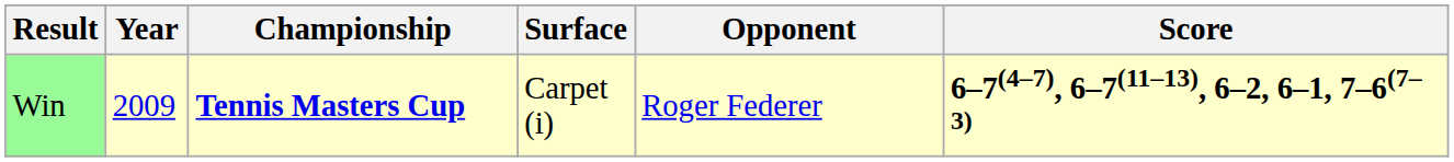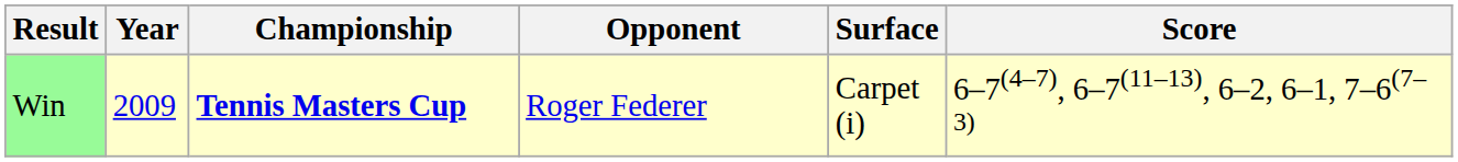columns swapped: Surface <-> Opponent
Win | Score: bold -> normal
